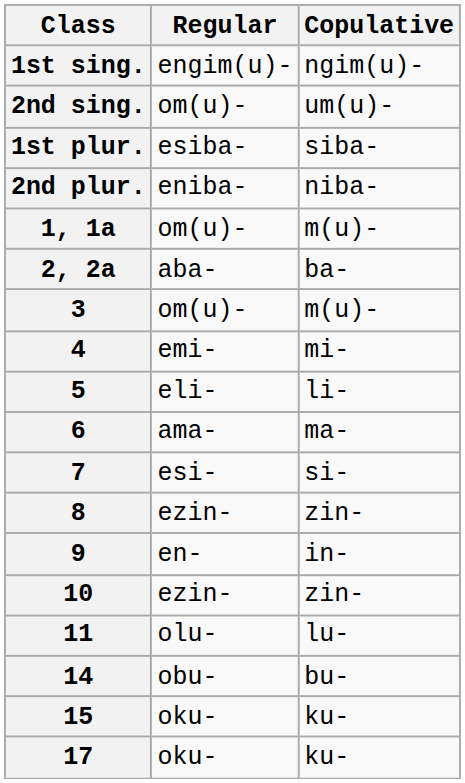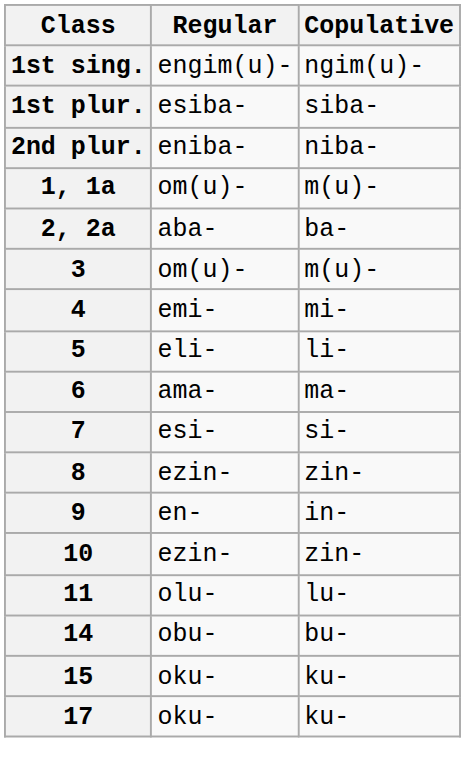- row: 2nd sing. | om(u)- | um(u)-
